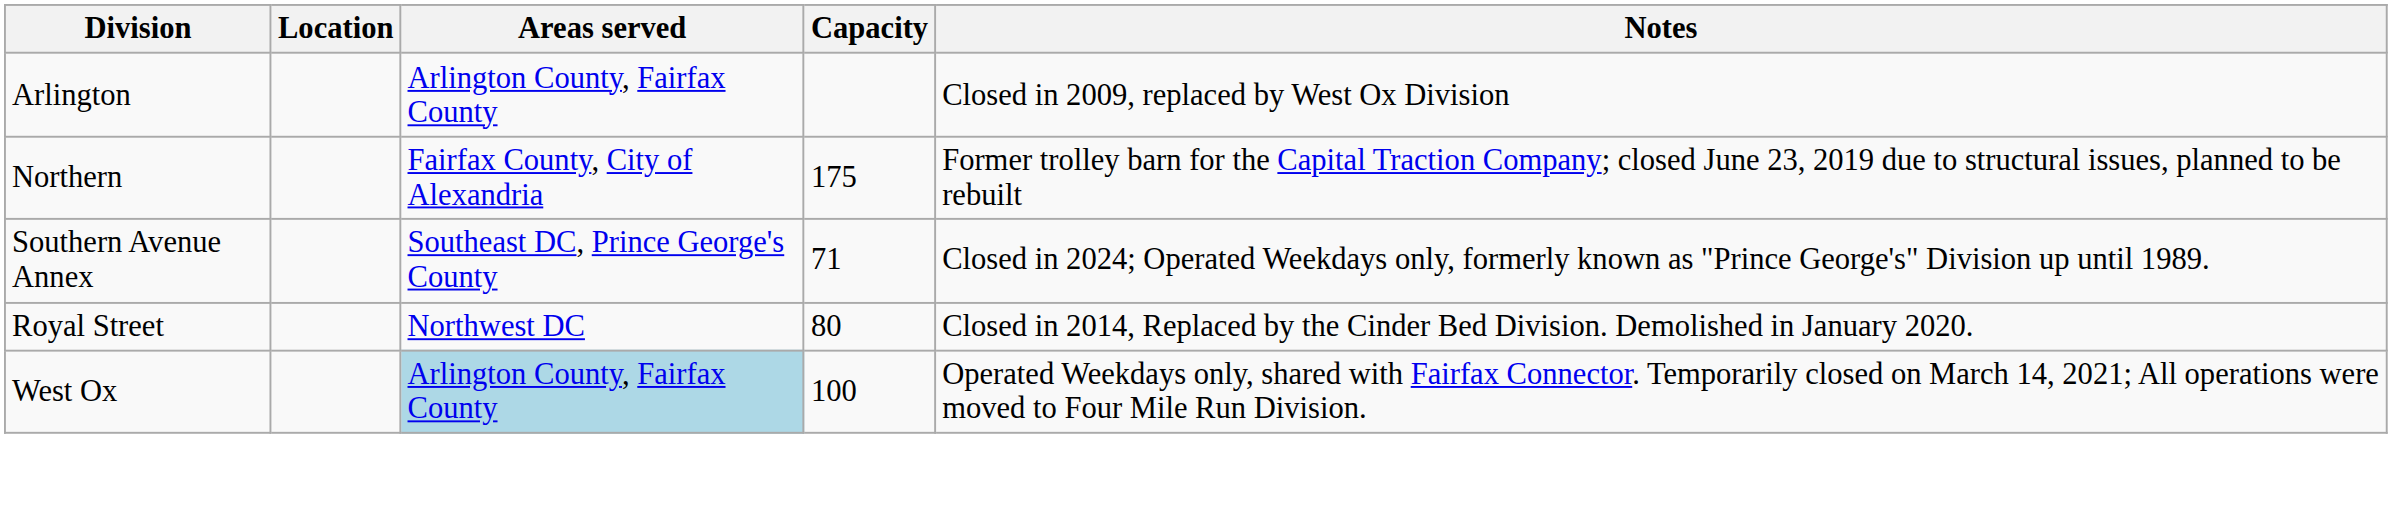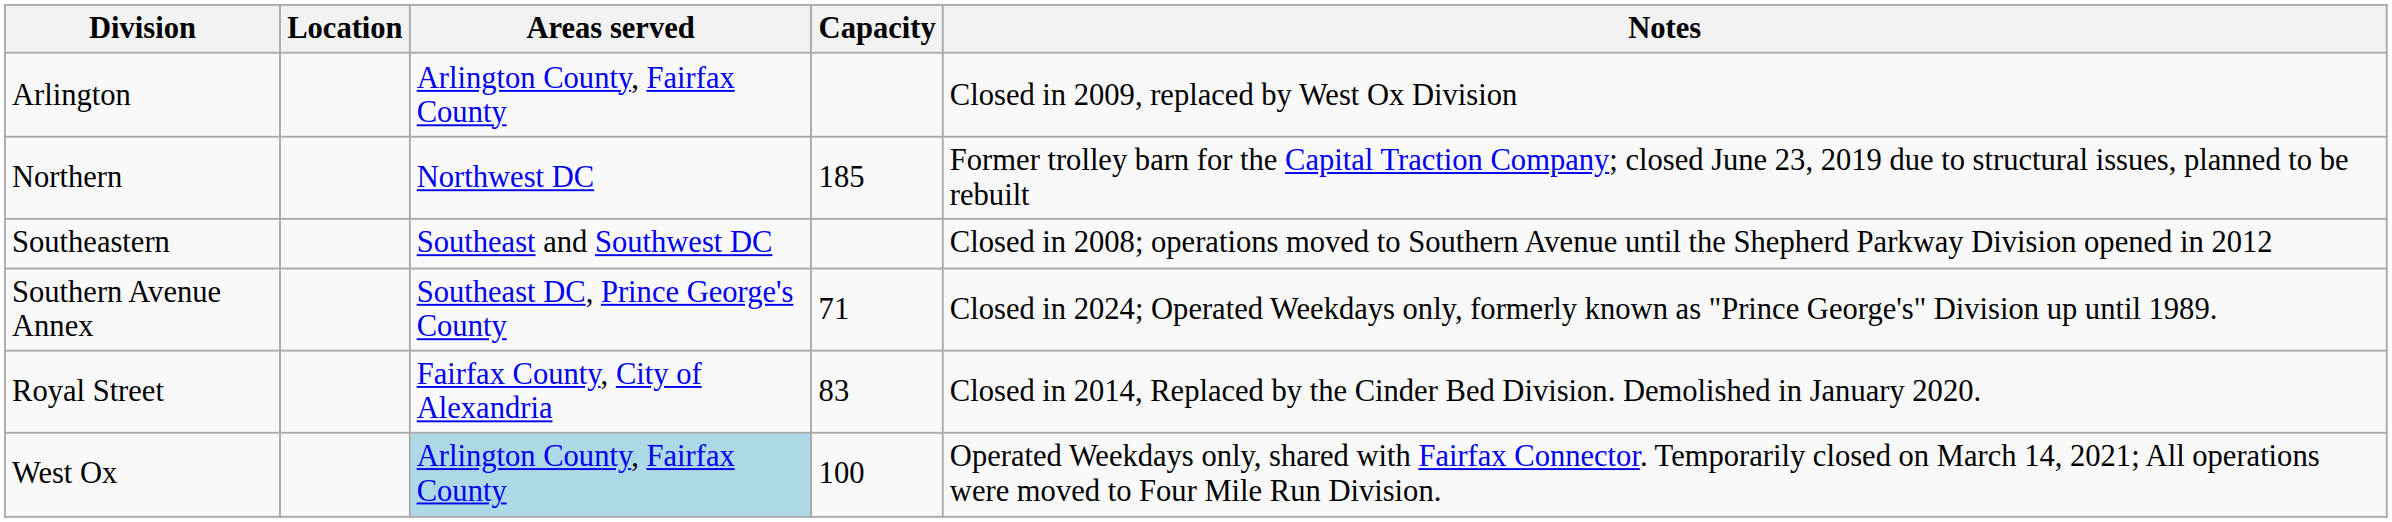Northern | Areas served: Fairfax County, City of Alexandria -> Northwest DC
Northern | Capacity: 175 -> 185
+ row: Southeastern | Southeast and Southwest DC | Closed in 2008; operations moved to Southern Avenue until the Shepherd Parkway Division opened in 2012
Royal Street | Areas served: Northwest DC -> Fairfax County, City of Alexandria
Royal Street | Capacity: 80 -> 83
